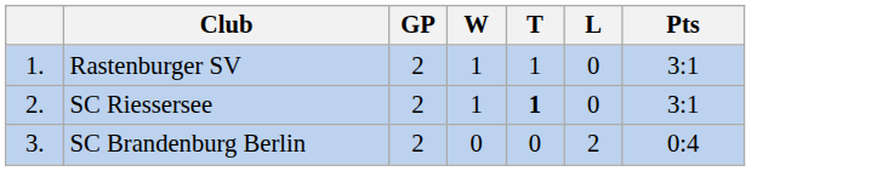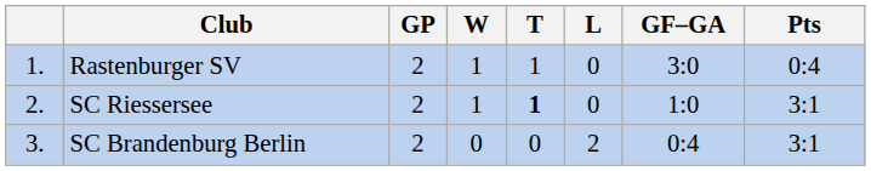+ column: GF–GA | 3:0 | 1:0 | 0:4
Rastenburger SV | Pts: 3:1 -> 0:4
SC Brandenburg Berlin | Pts: 0:4 -> 3:1
